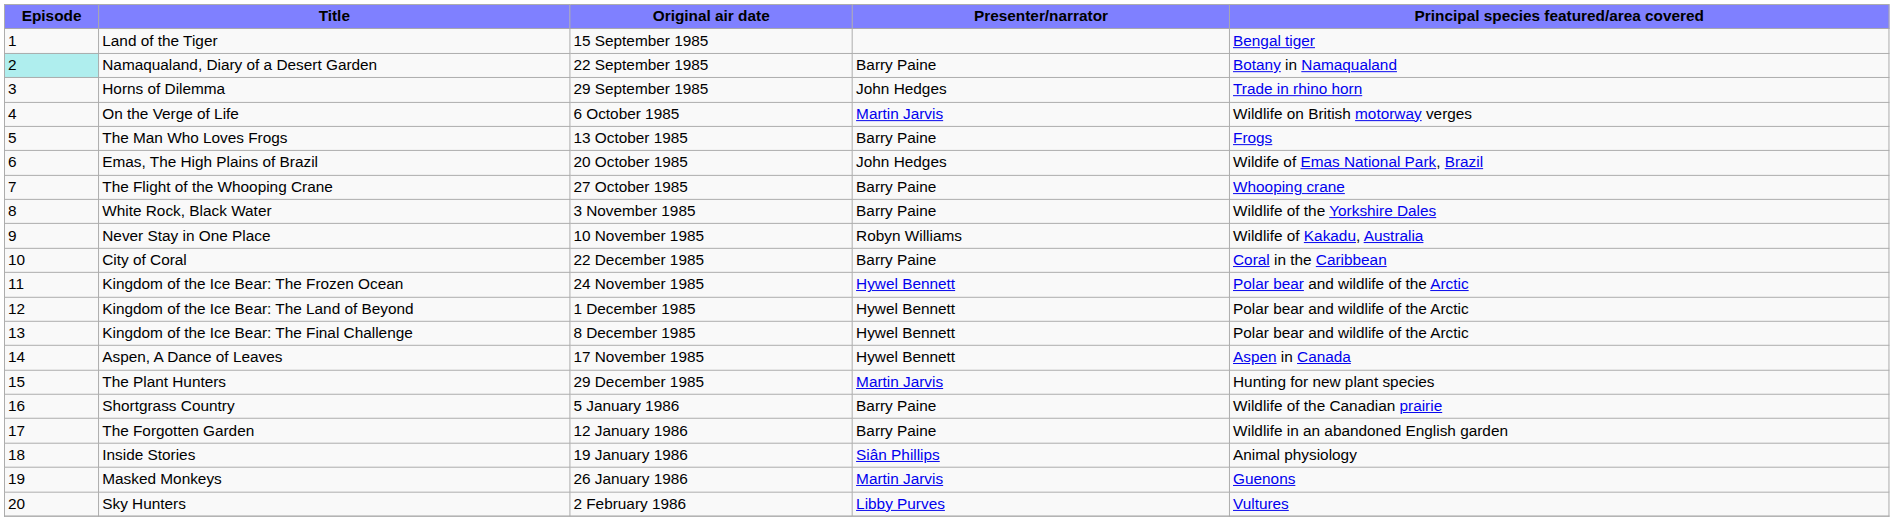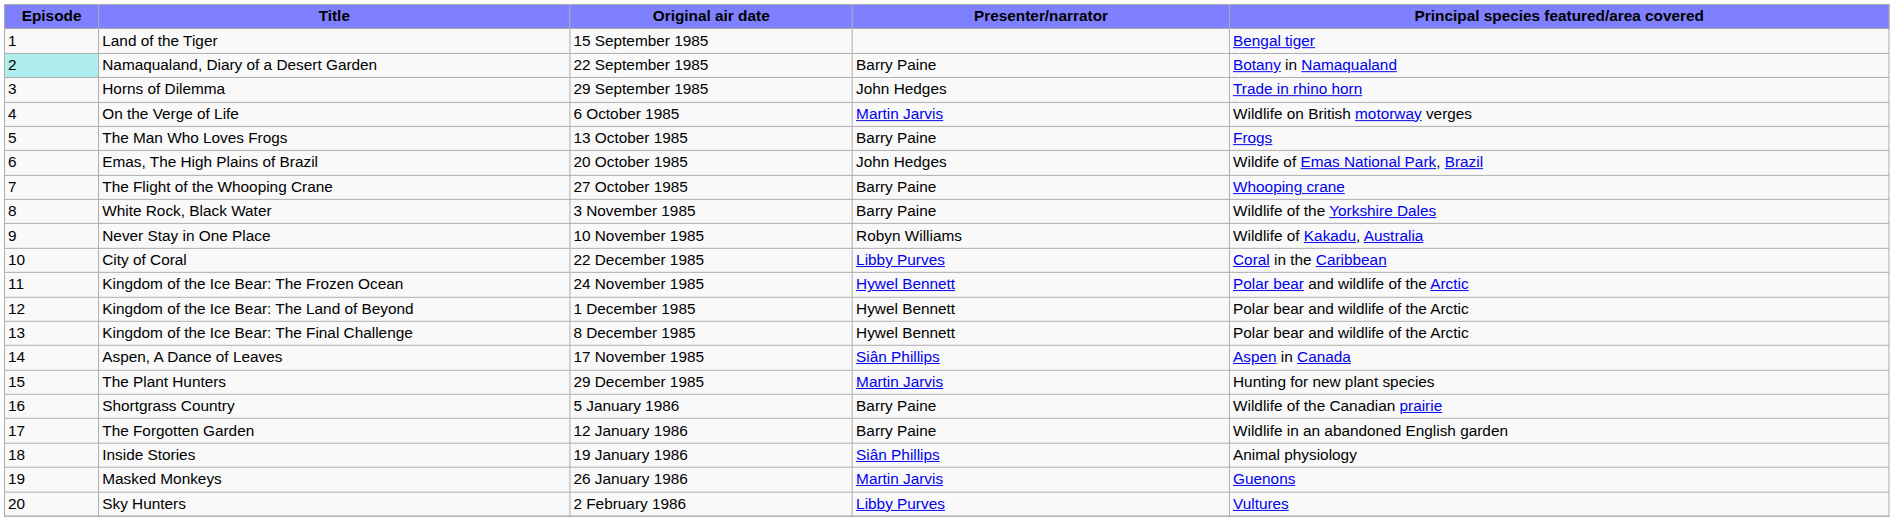City of Coral | Presenter/narrator: Barry Paine -> Libby Purves
Aspen, A Dance of Leaves | Presenter/narrator: Hywel Bennett -> Siân Phillips
